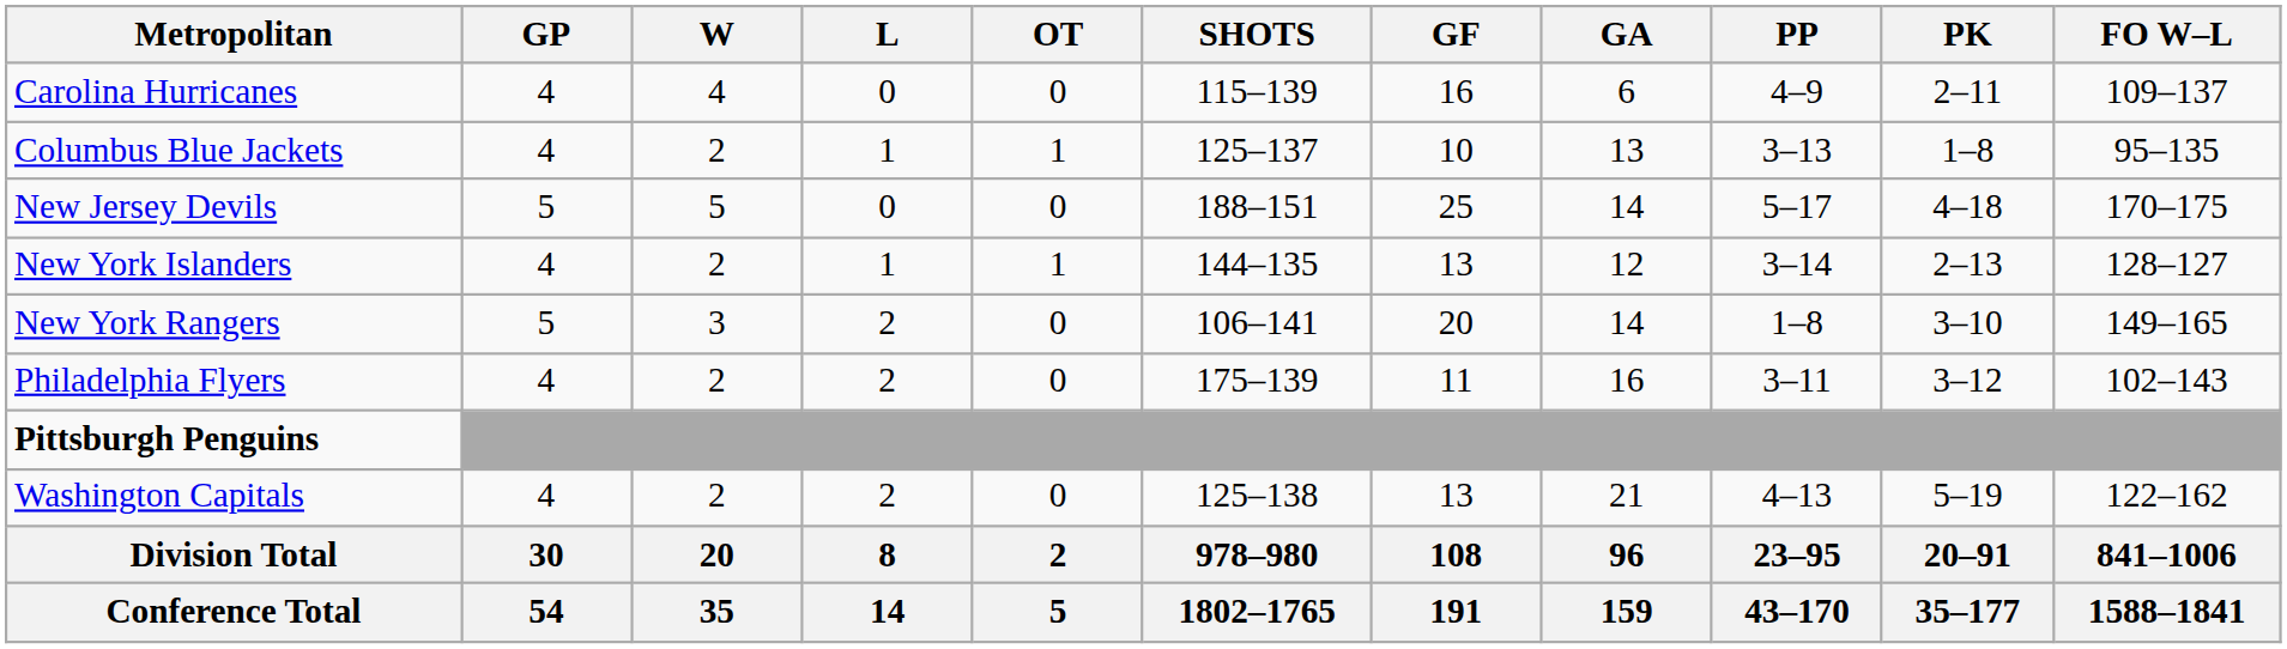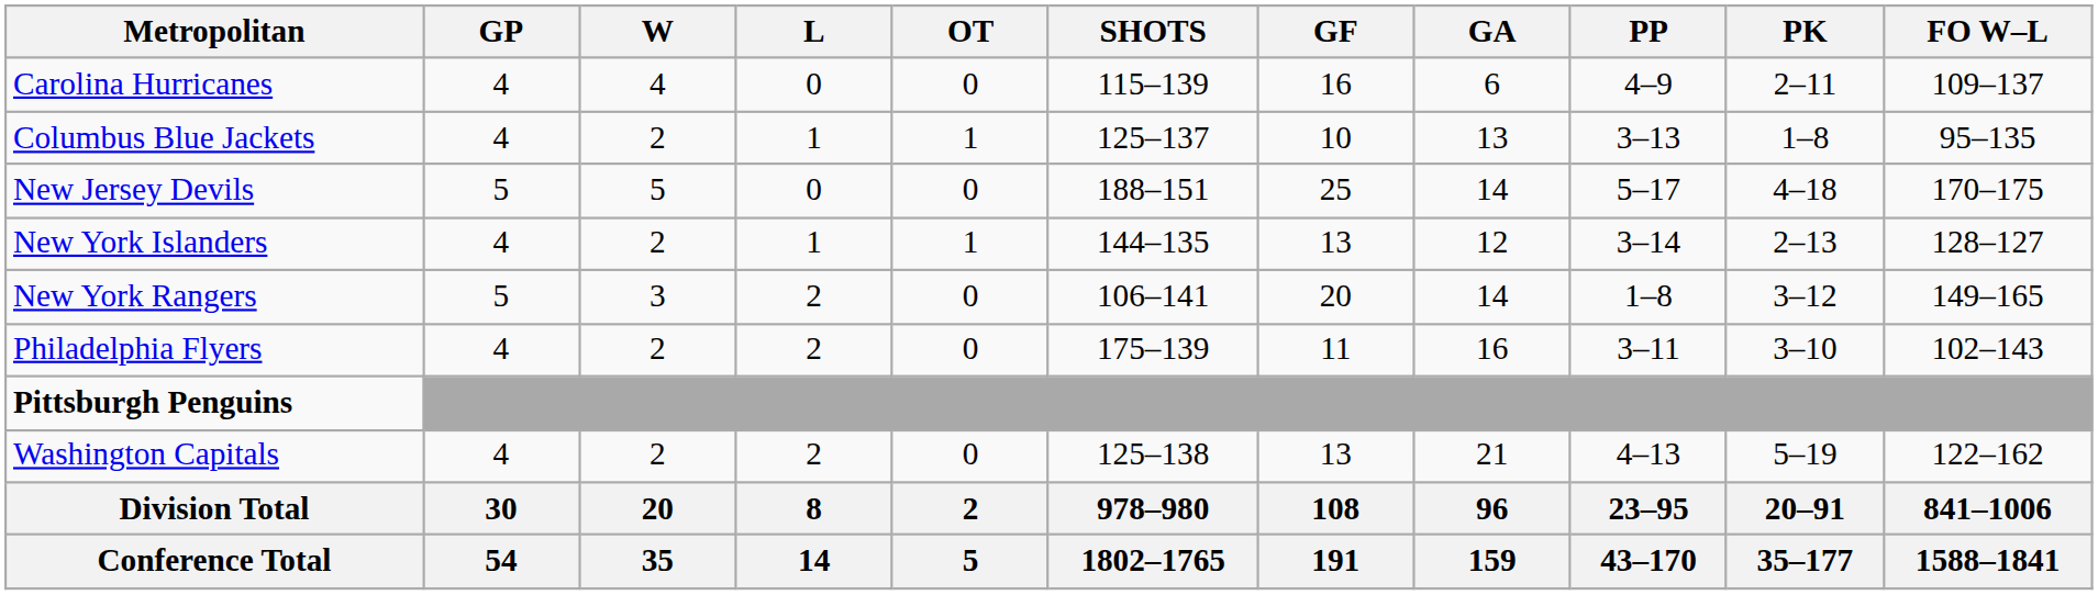New York Rangers | PK: 3–10 -> 3–12
Philadelphia Flyers | PK: 3–12 -> 3–10
